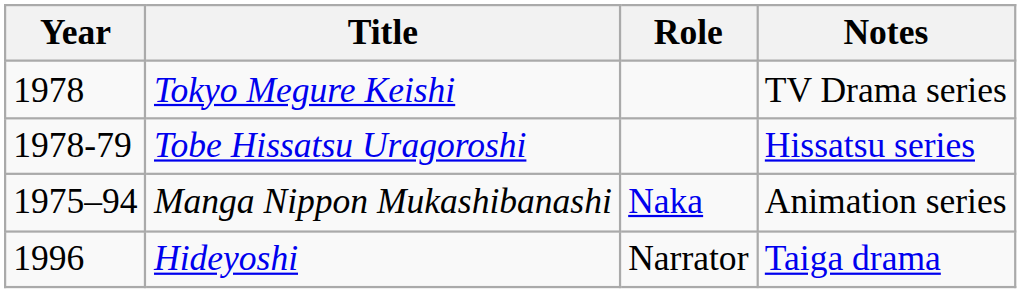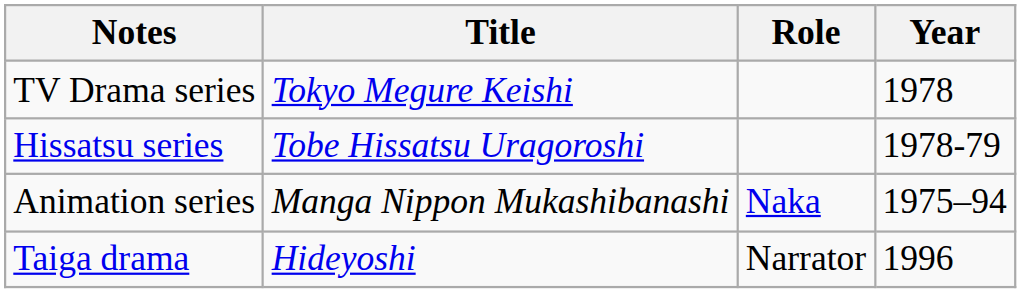columns swapped: Year <-> Notes
